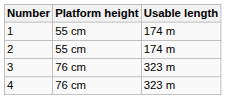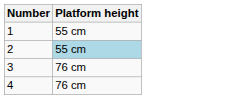- column: Usable length | 174 m | 174 m | 323 m | 323 m
2 | Platform height: no background -> lightblue background
